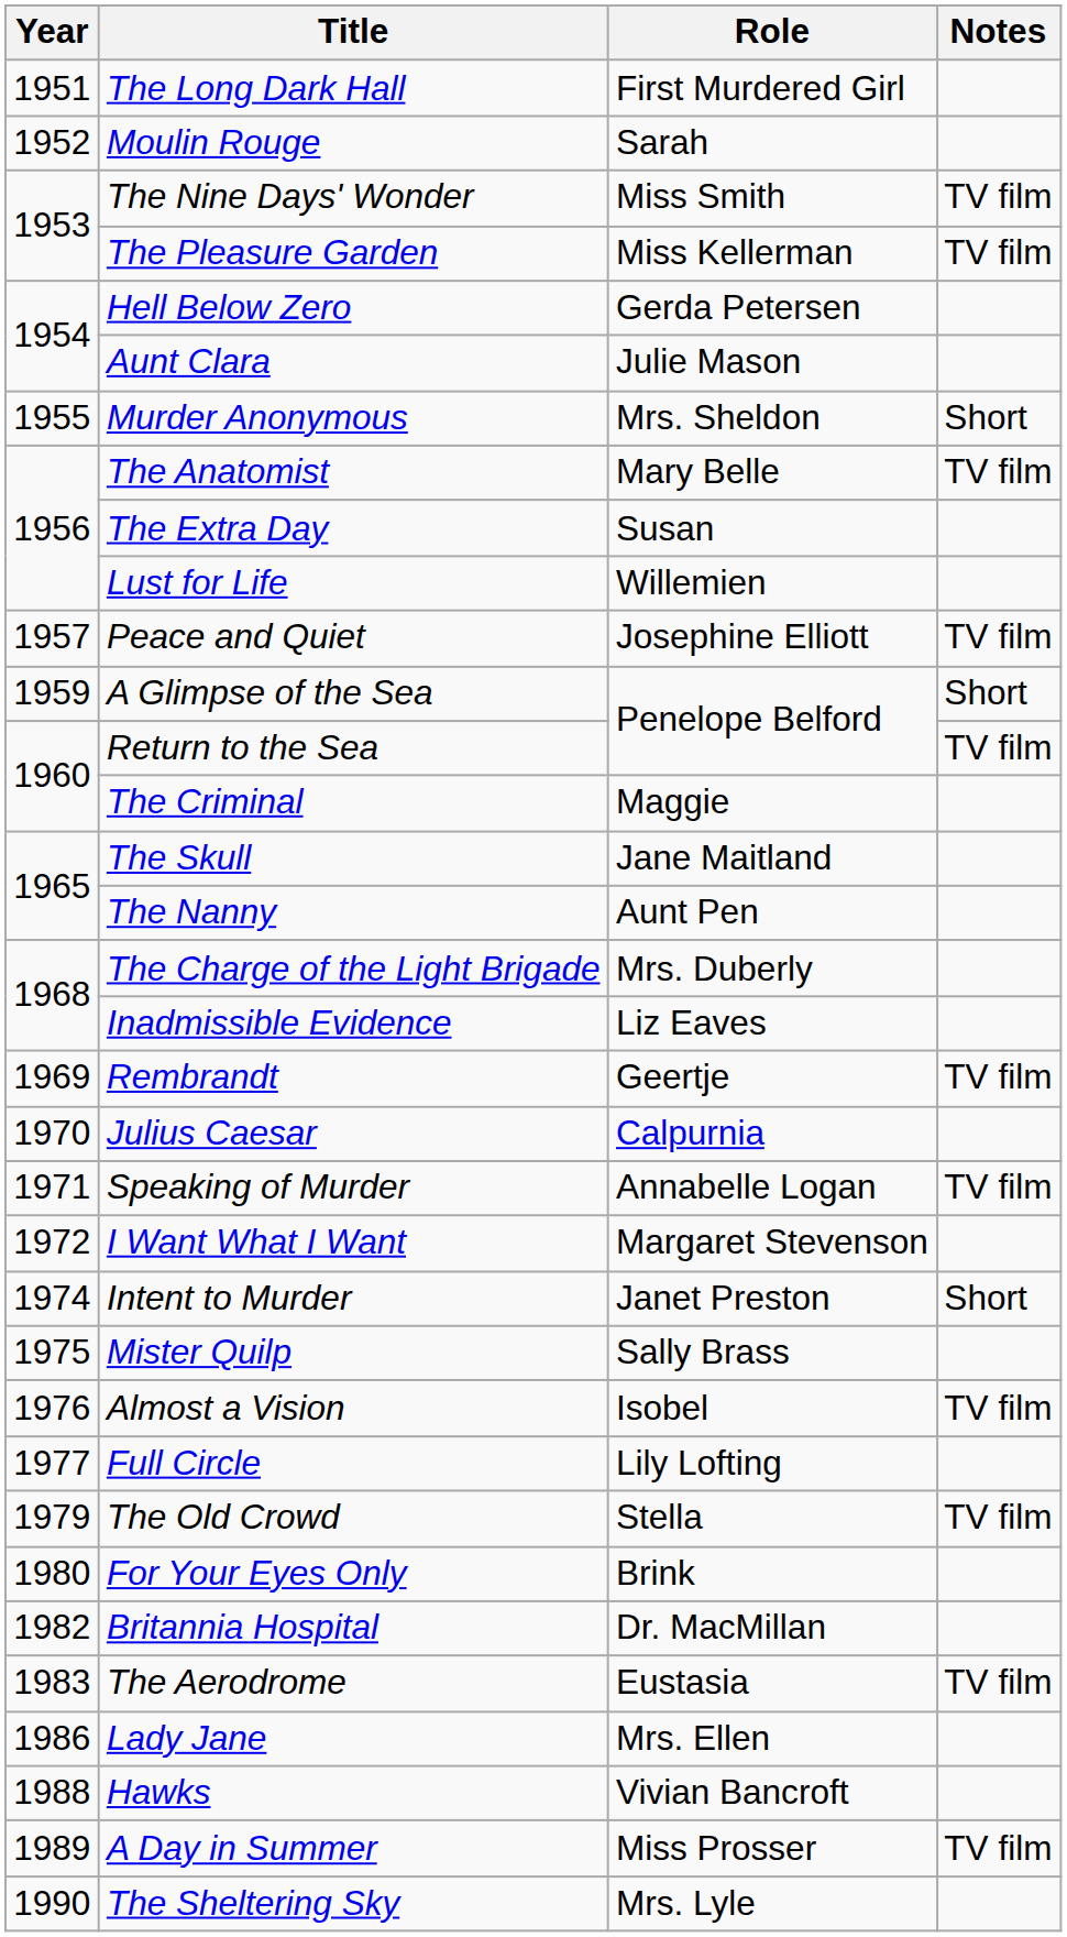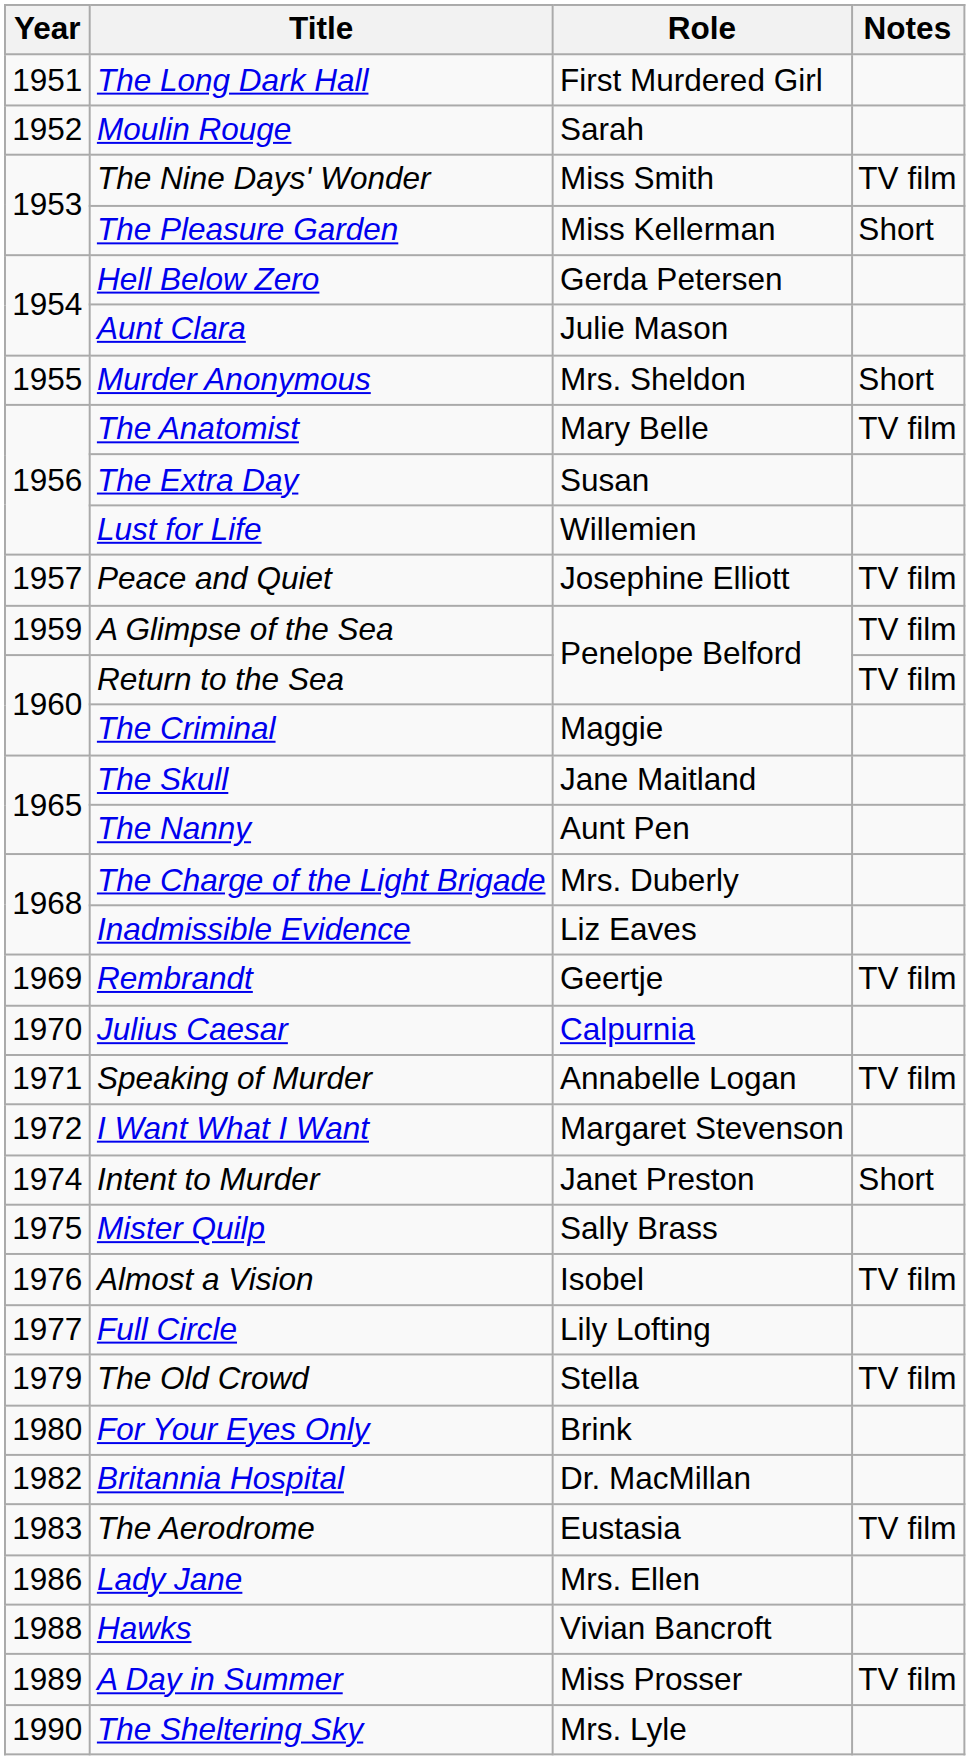The Pleasure Garden | Notes: TV film -> Short
A Glimpse of the Sea | Notes: Short -> TV film
